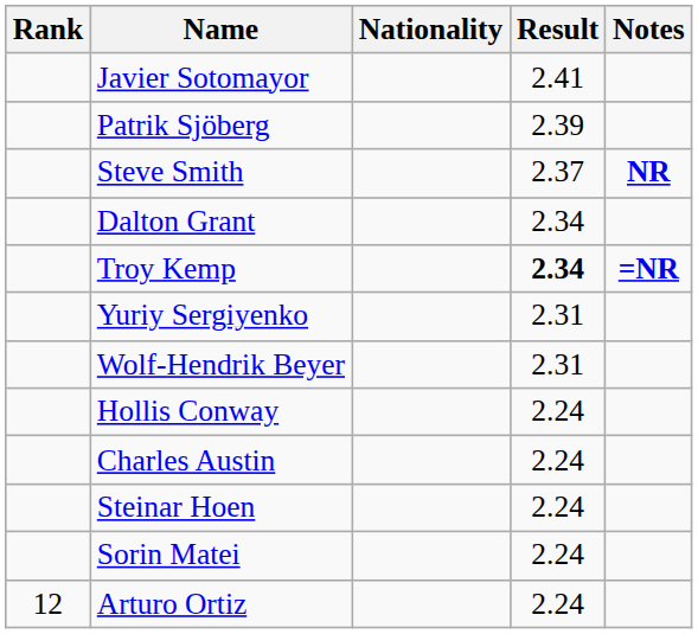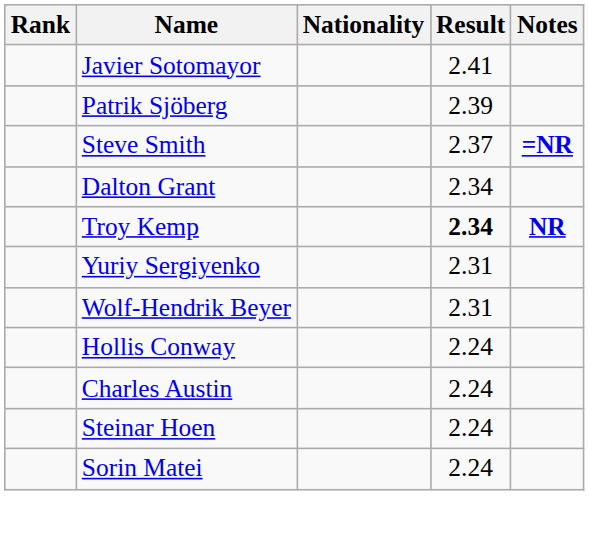Steve Smith | Notes: NR -> =NR
Troy Kemp | Notes: =NR -> NR
- row: 12 | Arturo Ortiz | 2.24
